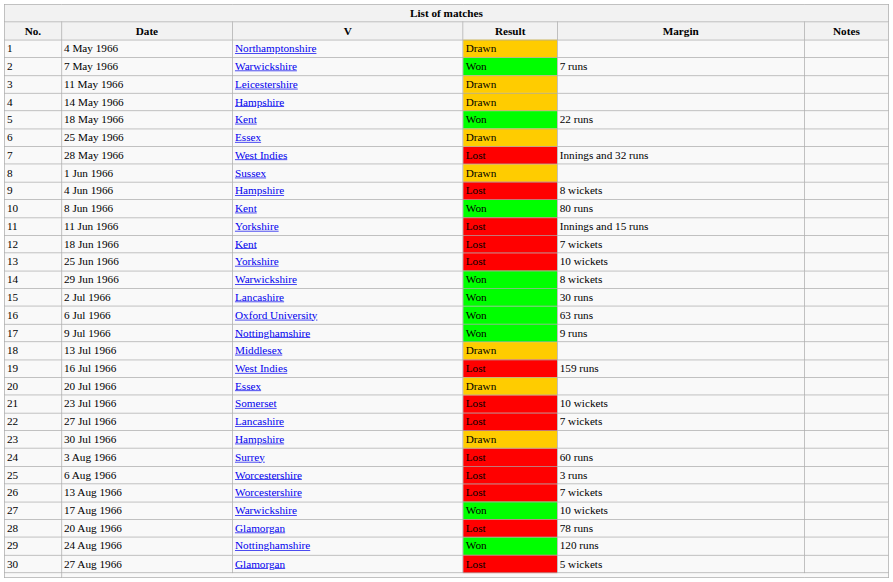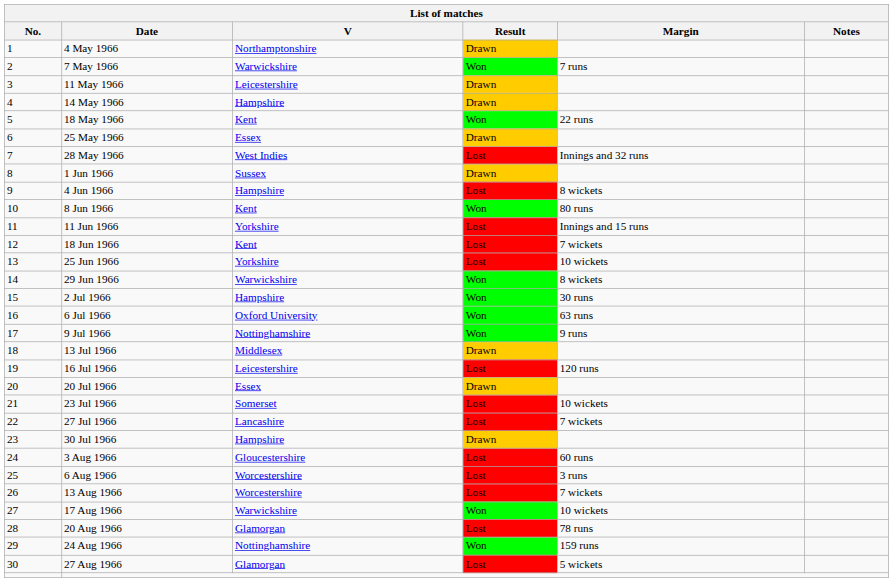2 Jul 1966 | V: Lancashire -> Hampshire
16 Jul 1966 | V: West Indies -> Leicestershire
16 Jul 1966 | Margin: 159 runs -> 120 runs
3 Aug 1966 | V: Surrey -> Gloucestershire
24 Aug 1966 | Margin: 120 runs -> 159 runs
